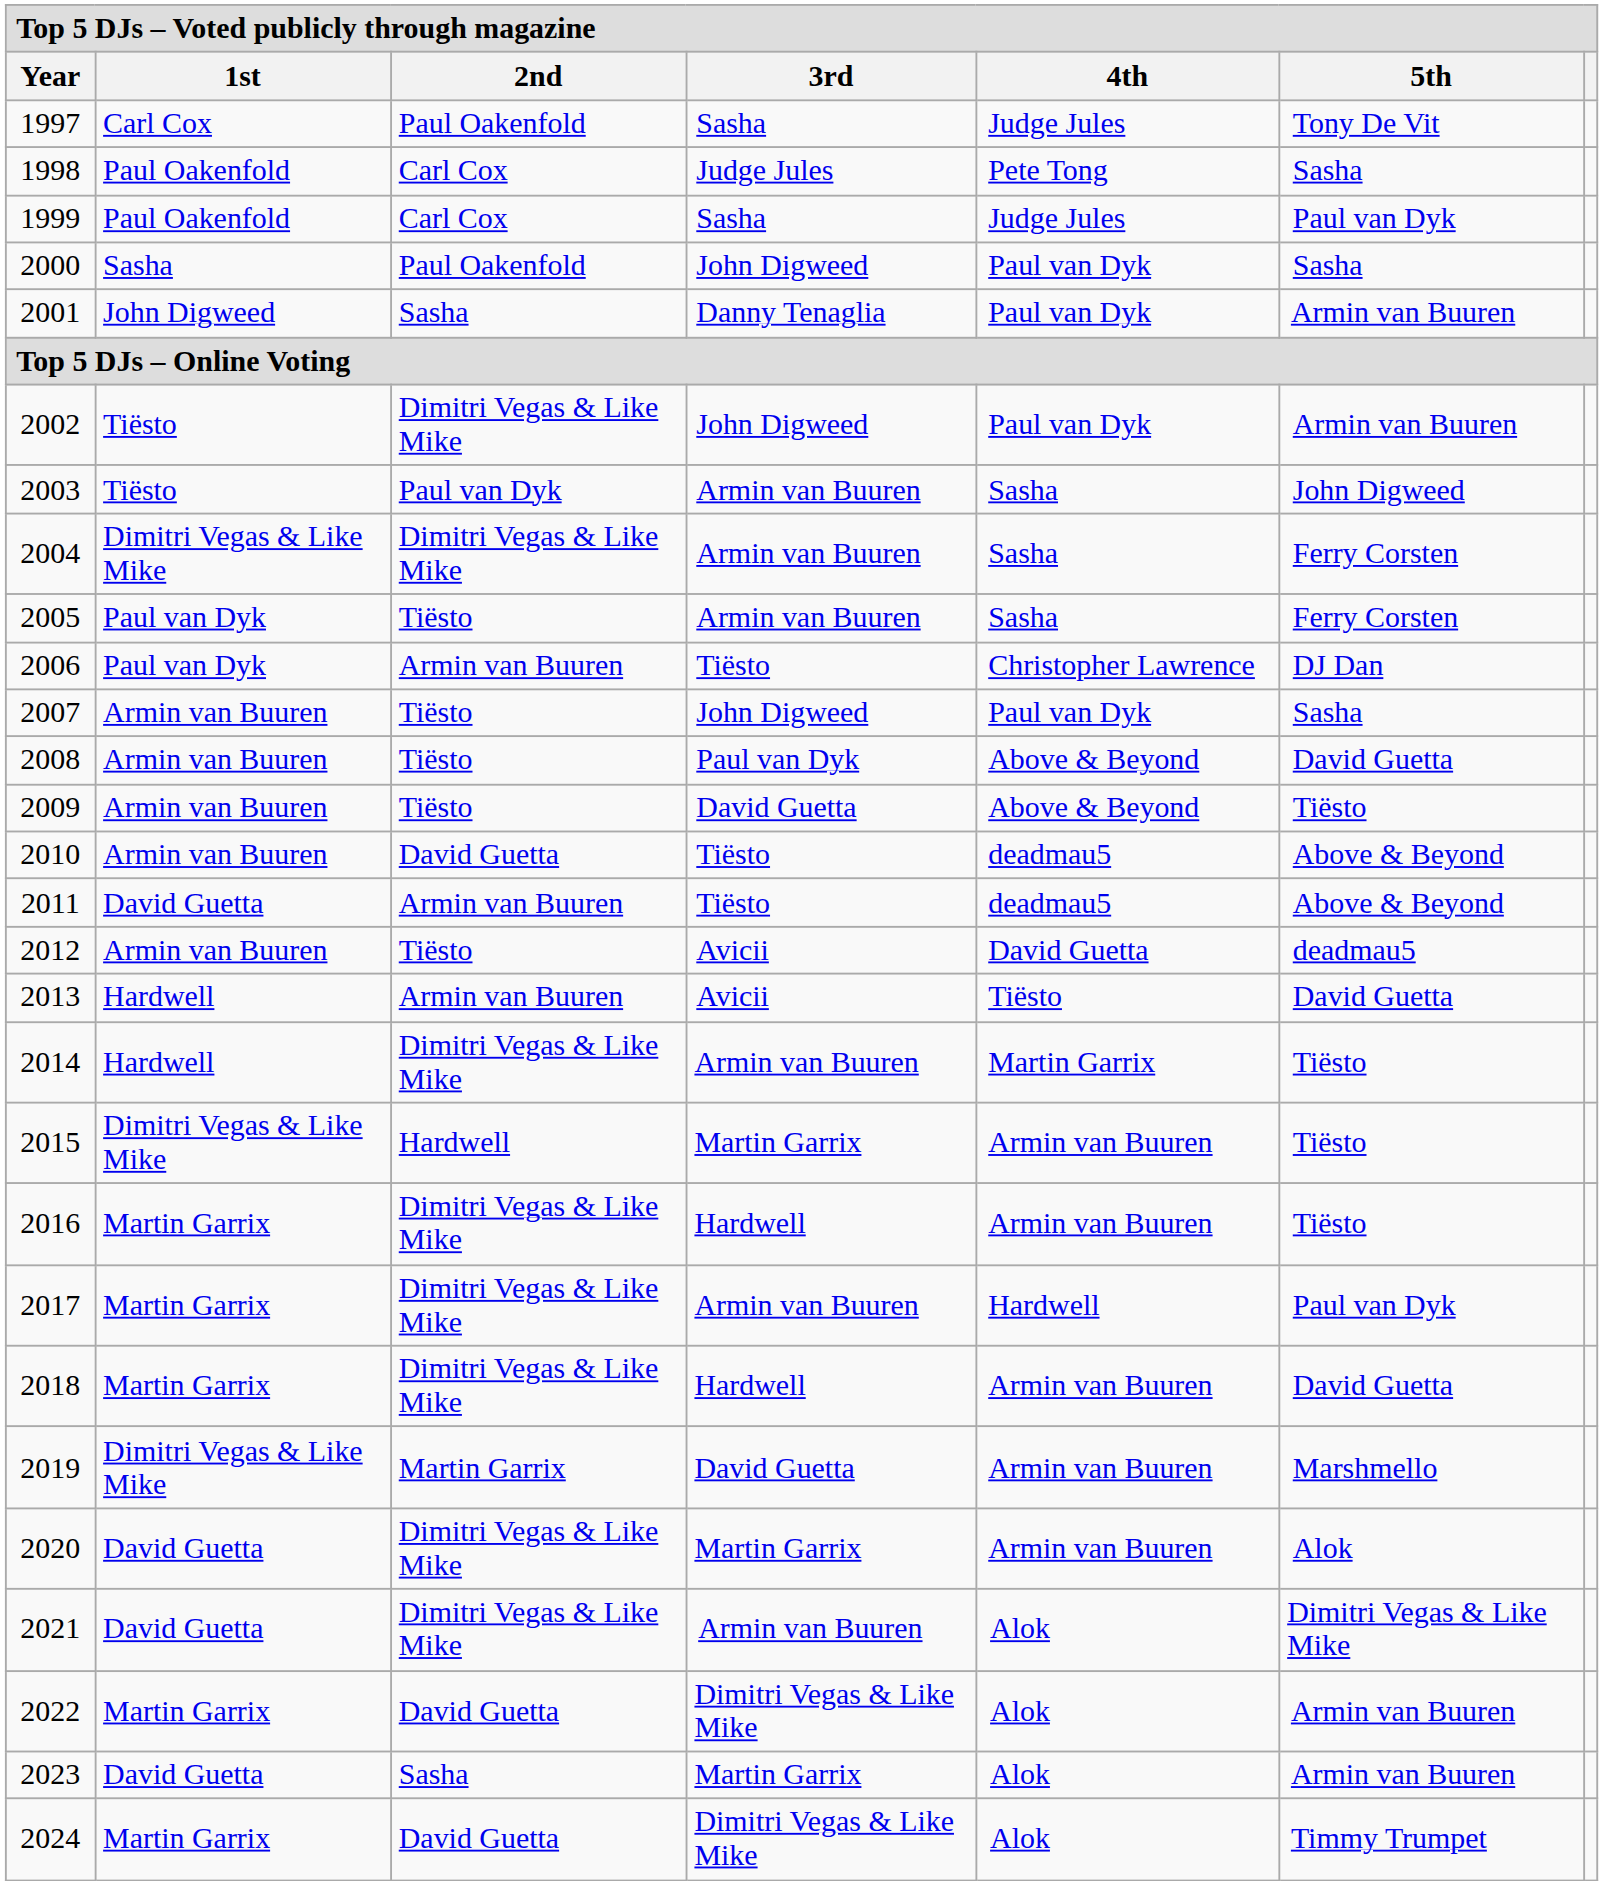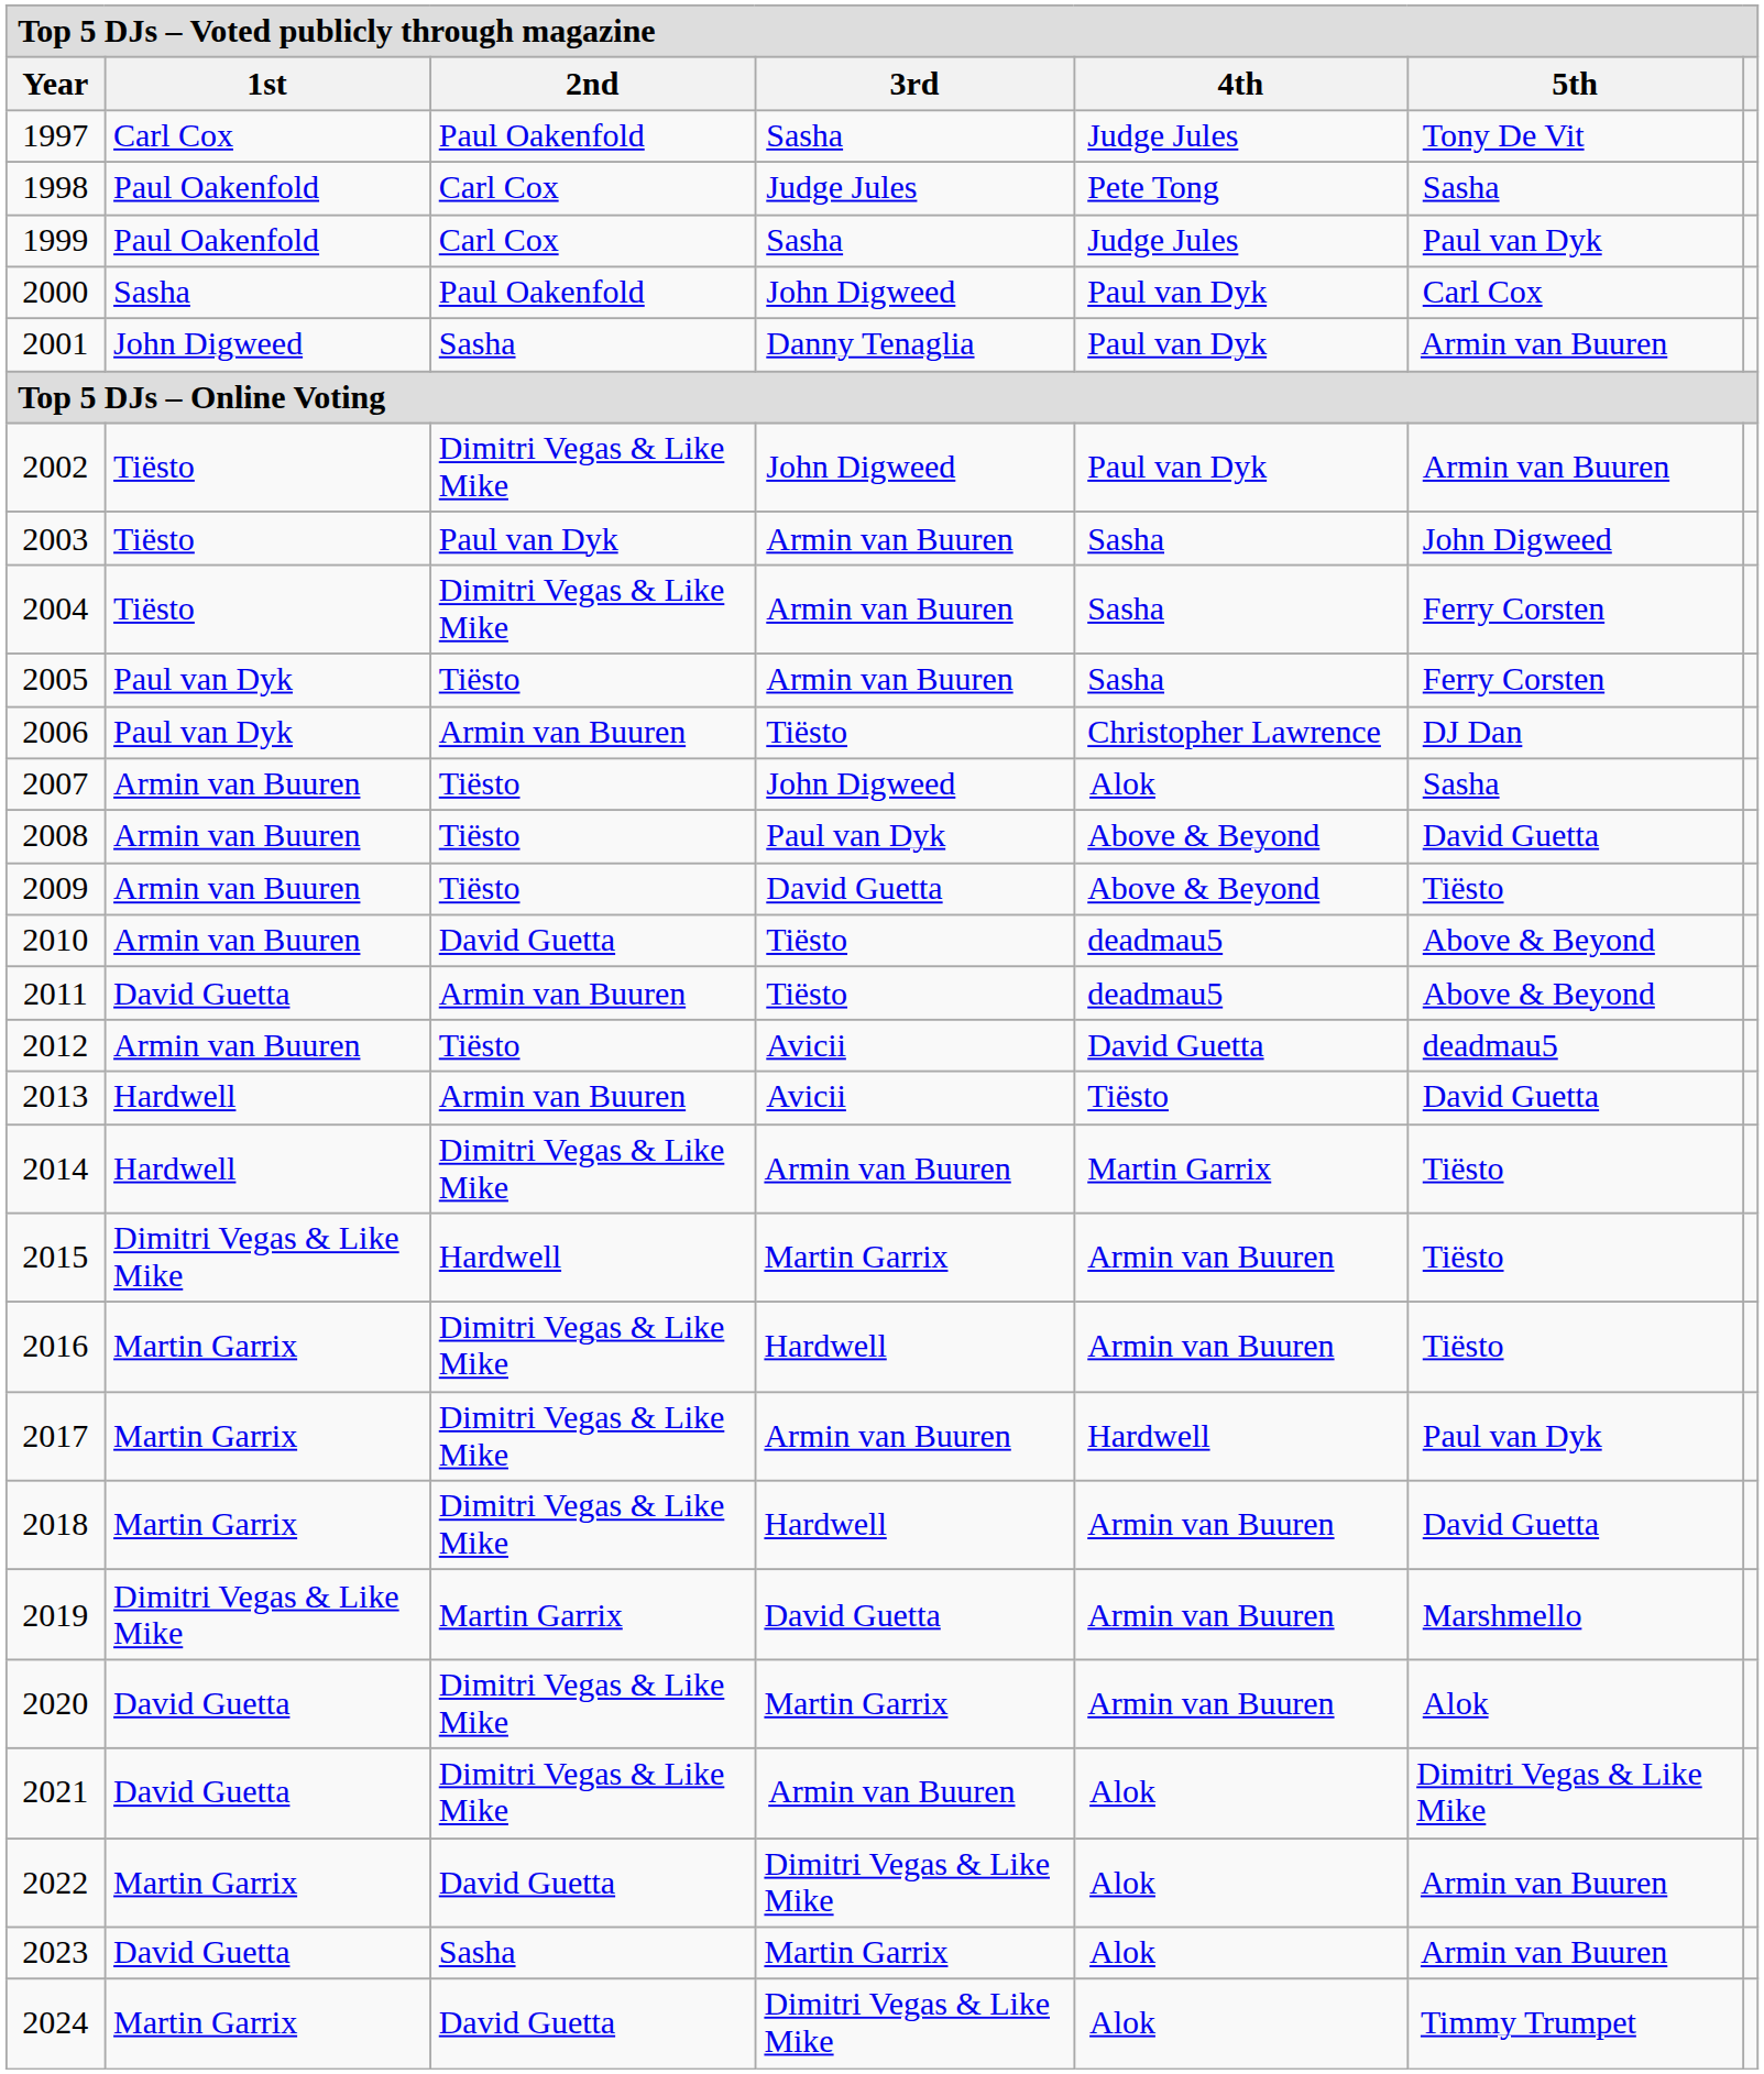2000 | Top 5 DJs – Voted publicly through magazine / 5th: Sasha -> Carl Cox
2004 | Top 5 DJs – Voted publicly through magazine / 1st: Dimitri Vegas & Like Mike -> Tiësto
2007 | Top 5 DJs – Voted publicly through magazine / 4th: Paul van Dyk -> Alok
